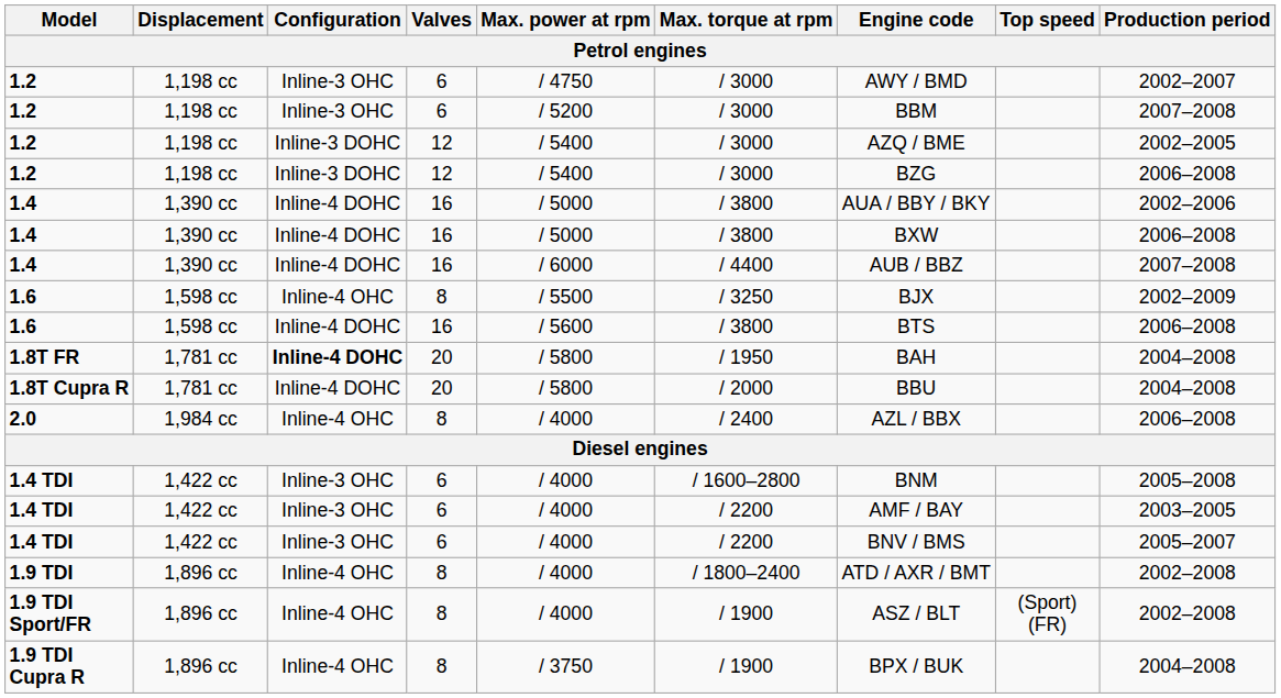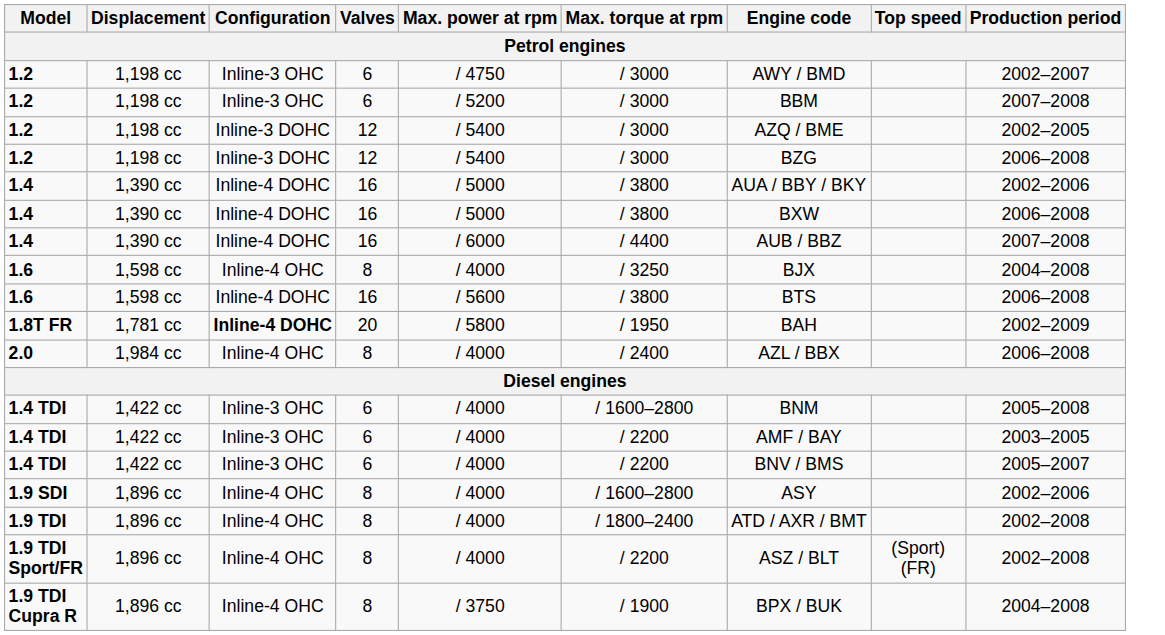1.6 / 8 | Max. power at rpm: / 5500 -> / 4000
1.6 / 8 | Production period: 2002–2009 -> 2004–2008
1.8T FR | Production period: 2004–2008 -> 2002–2009
- row: 1.8T Cupra R | 1,781 cc | Inline-4 DOHC | 20 | / 5800 | / 2000 | BBU | 2004–2008
+ row: 1.9 SDI | 1,896 cc | Inline-4 OHC | 8 | / 4000 | / 1600–2800 | ASY | 2002–2006
1.9 TDI Sport/FR | Max. torque at rpm: / 1900 -> / 2200
